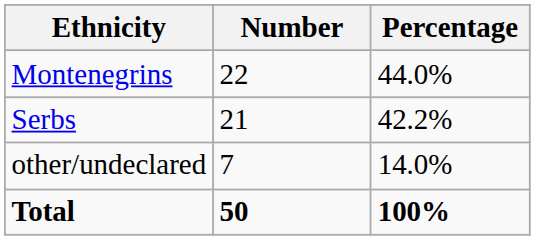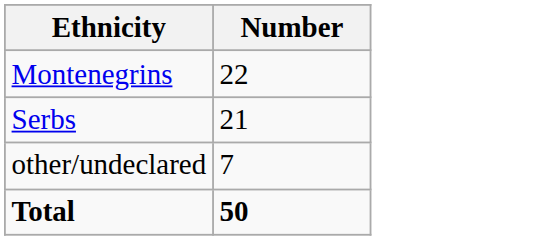- column: Percentage | 44.0% | 42.2% | 14.0% | 100%
